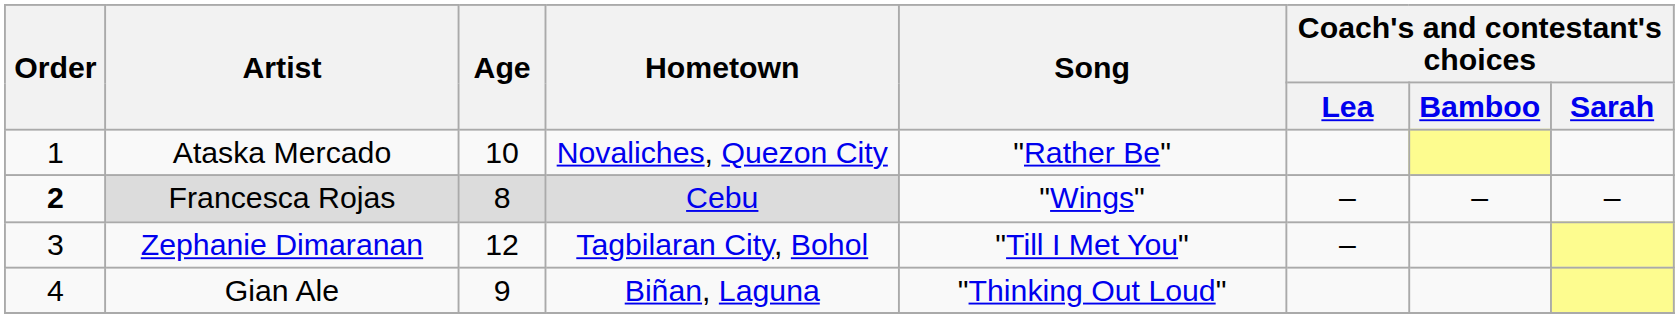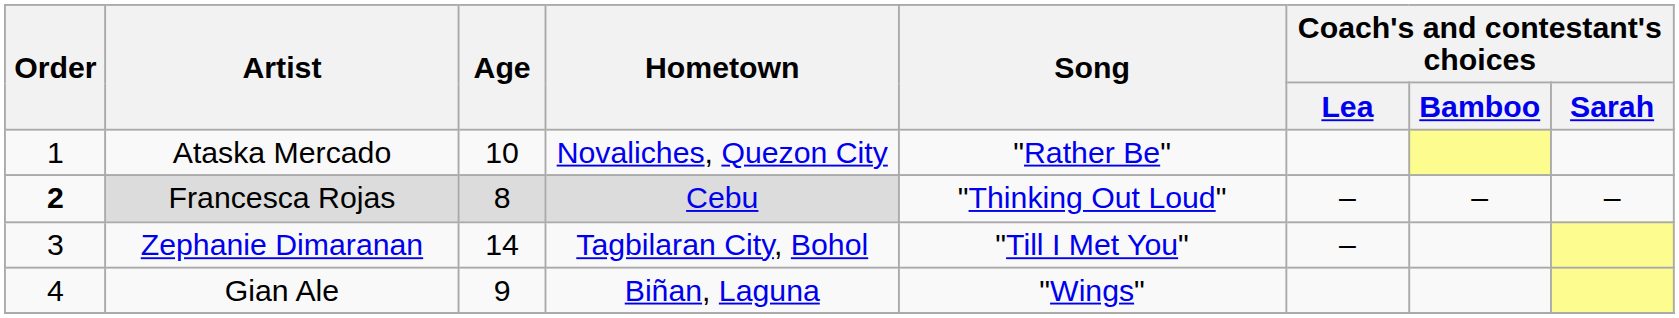Francesca Rojas | Song: "Wings" -> "Thinking Out Loud"
Zephanie Dimaranan | Age: 12 -> 14
Gian Ale | Song: "Thinking Out Loud" -> "Wings"
